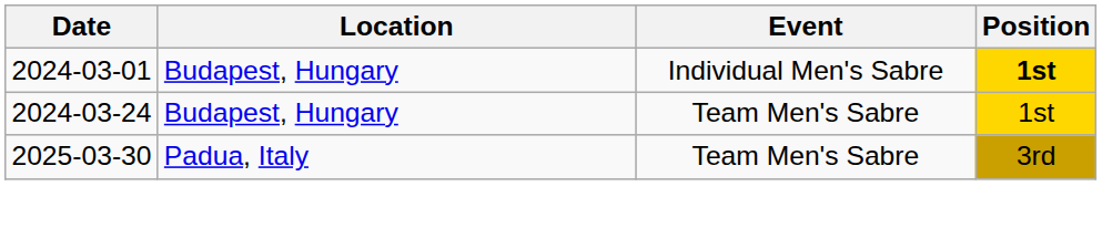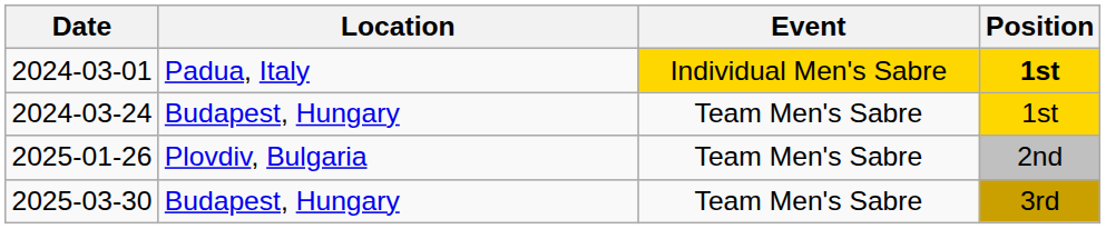2024-03-01 | Location: Budapest, Hungary -> Padua, Italy
2024-03-01 | Event: no background -> gold background
+ row: 2025-01-26 | Plovdiv, Bulgaria | Team Men's Sabre | 2nd
2025-03-30 | Location: Padua, Italy -> Budapest, Hungary
